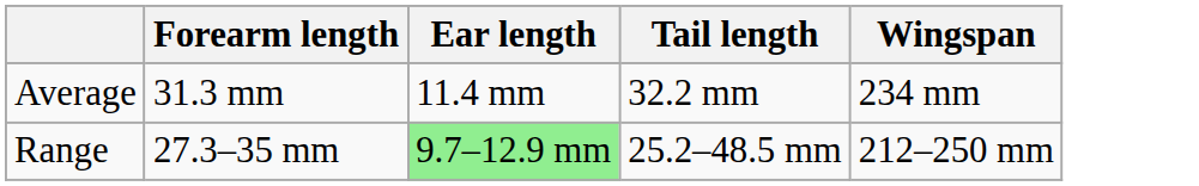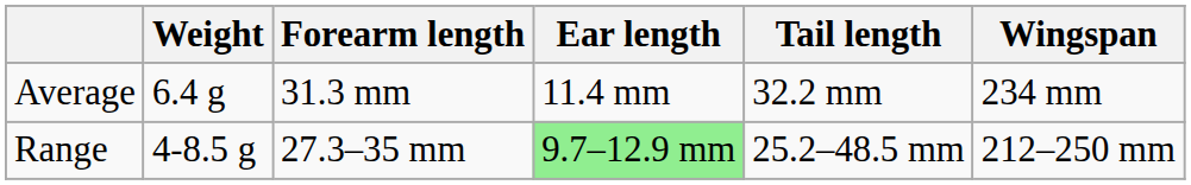+ column: Weight | 6.4 g | 4-8.5 g
